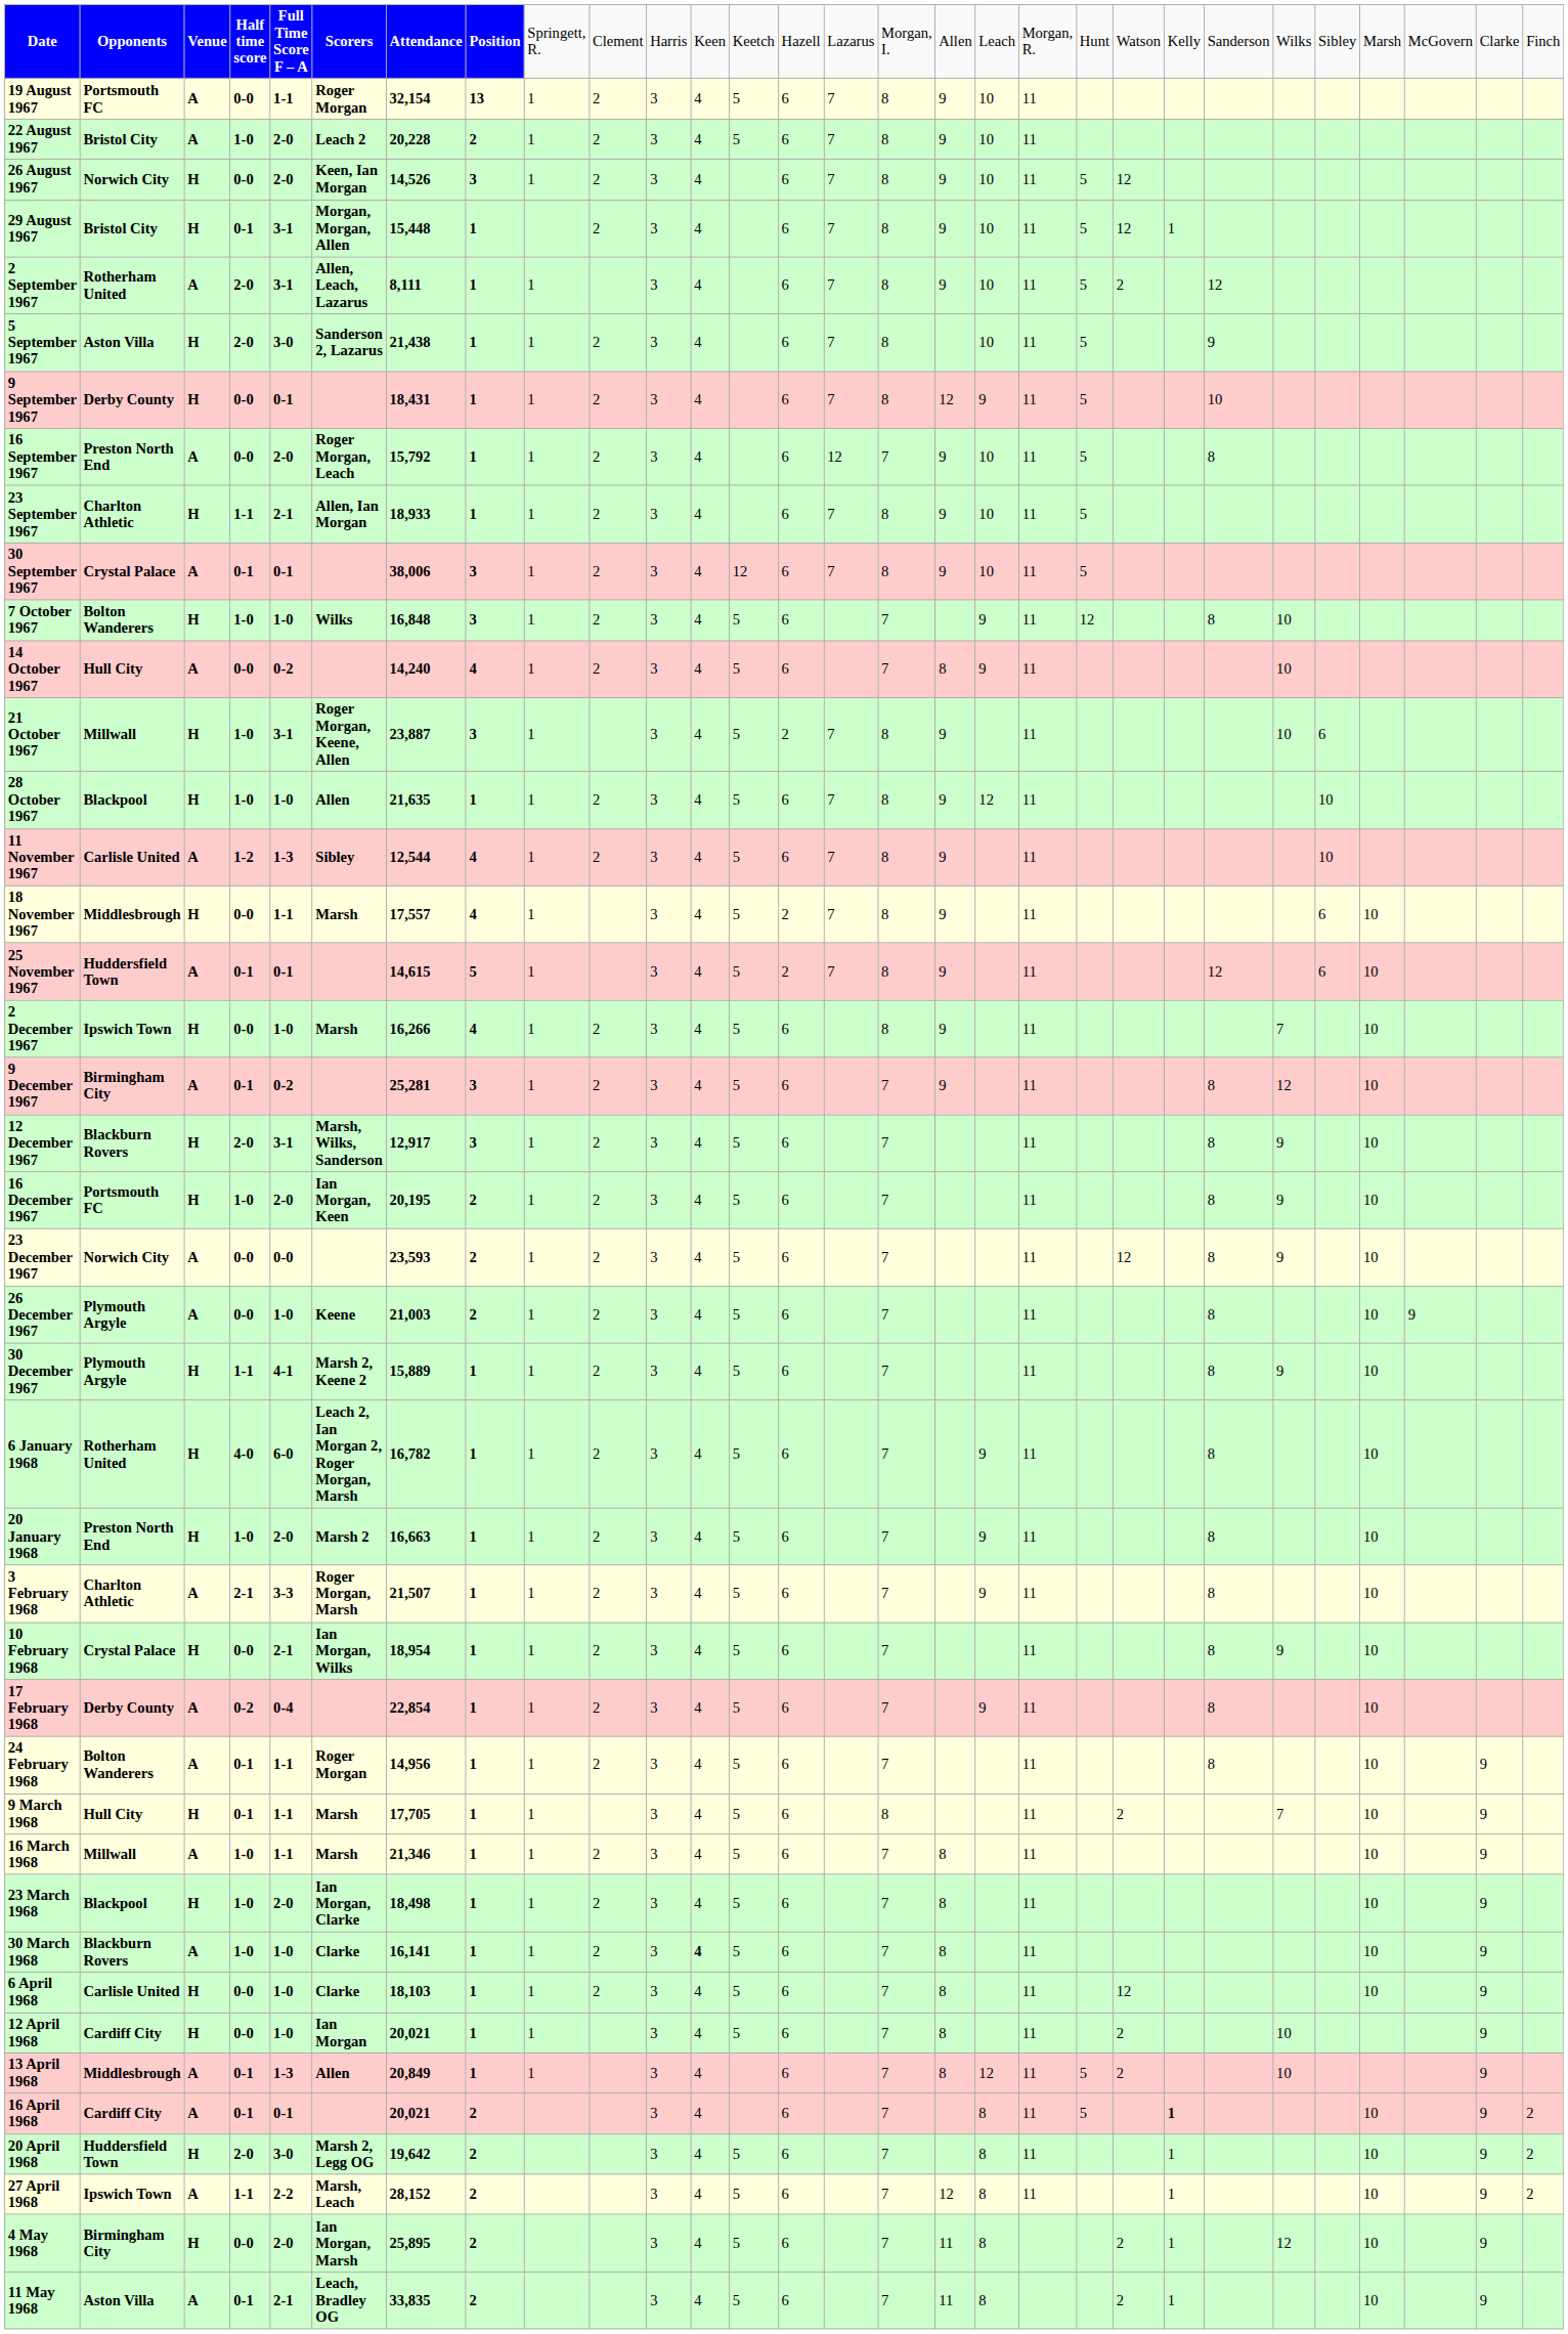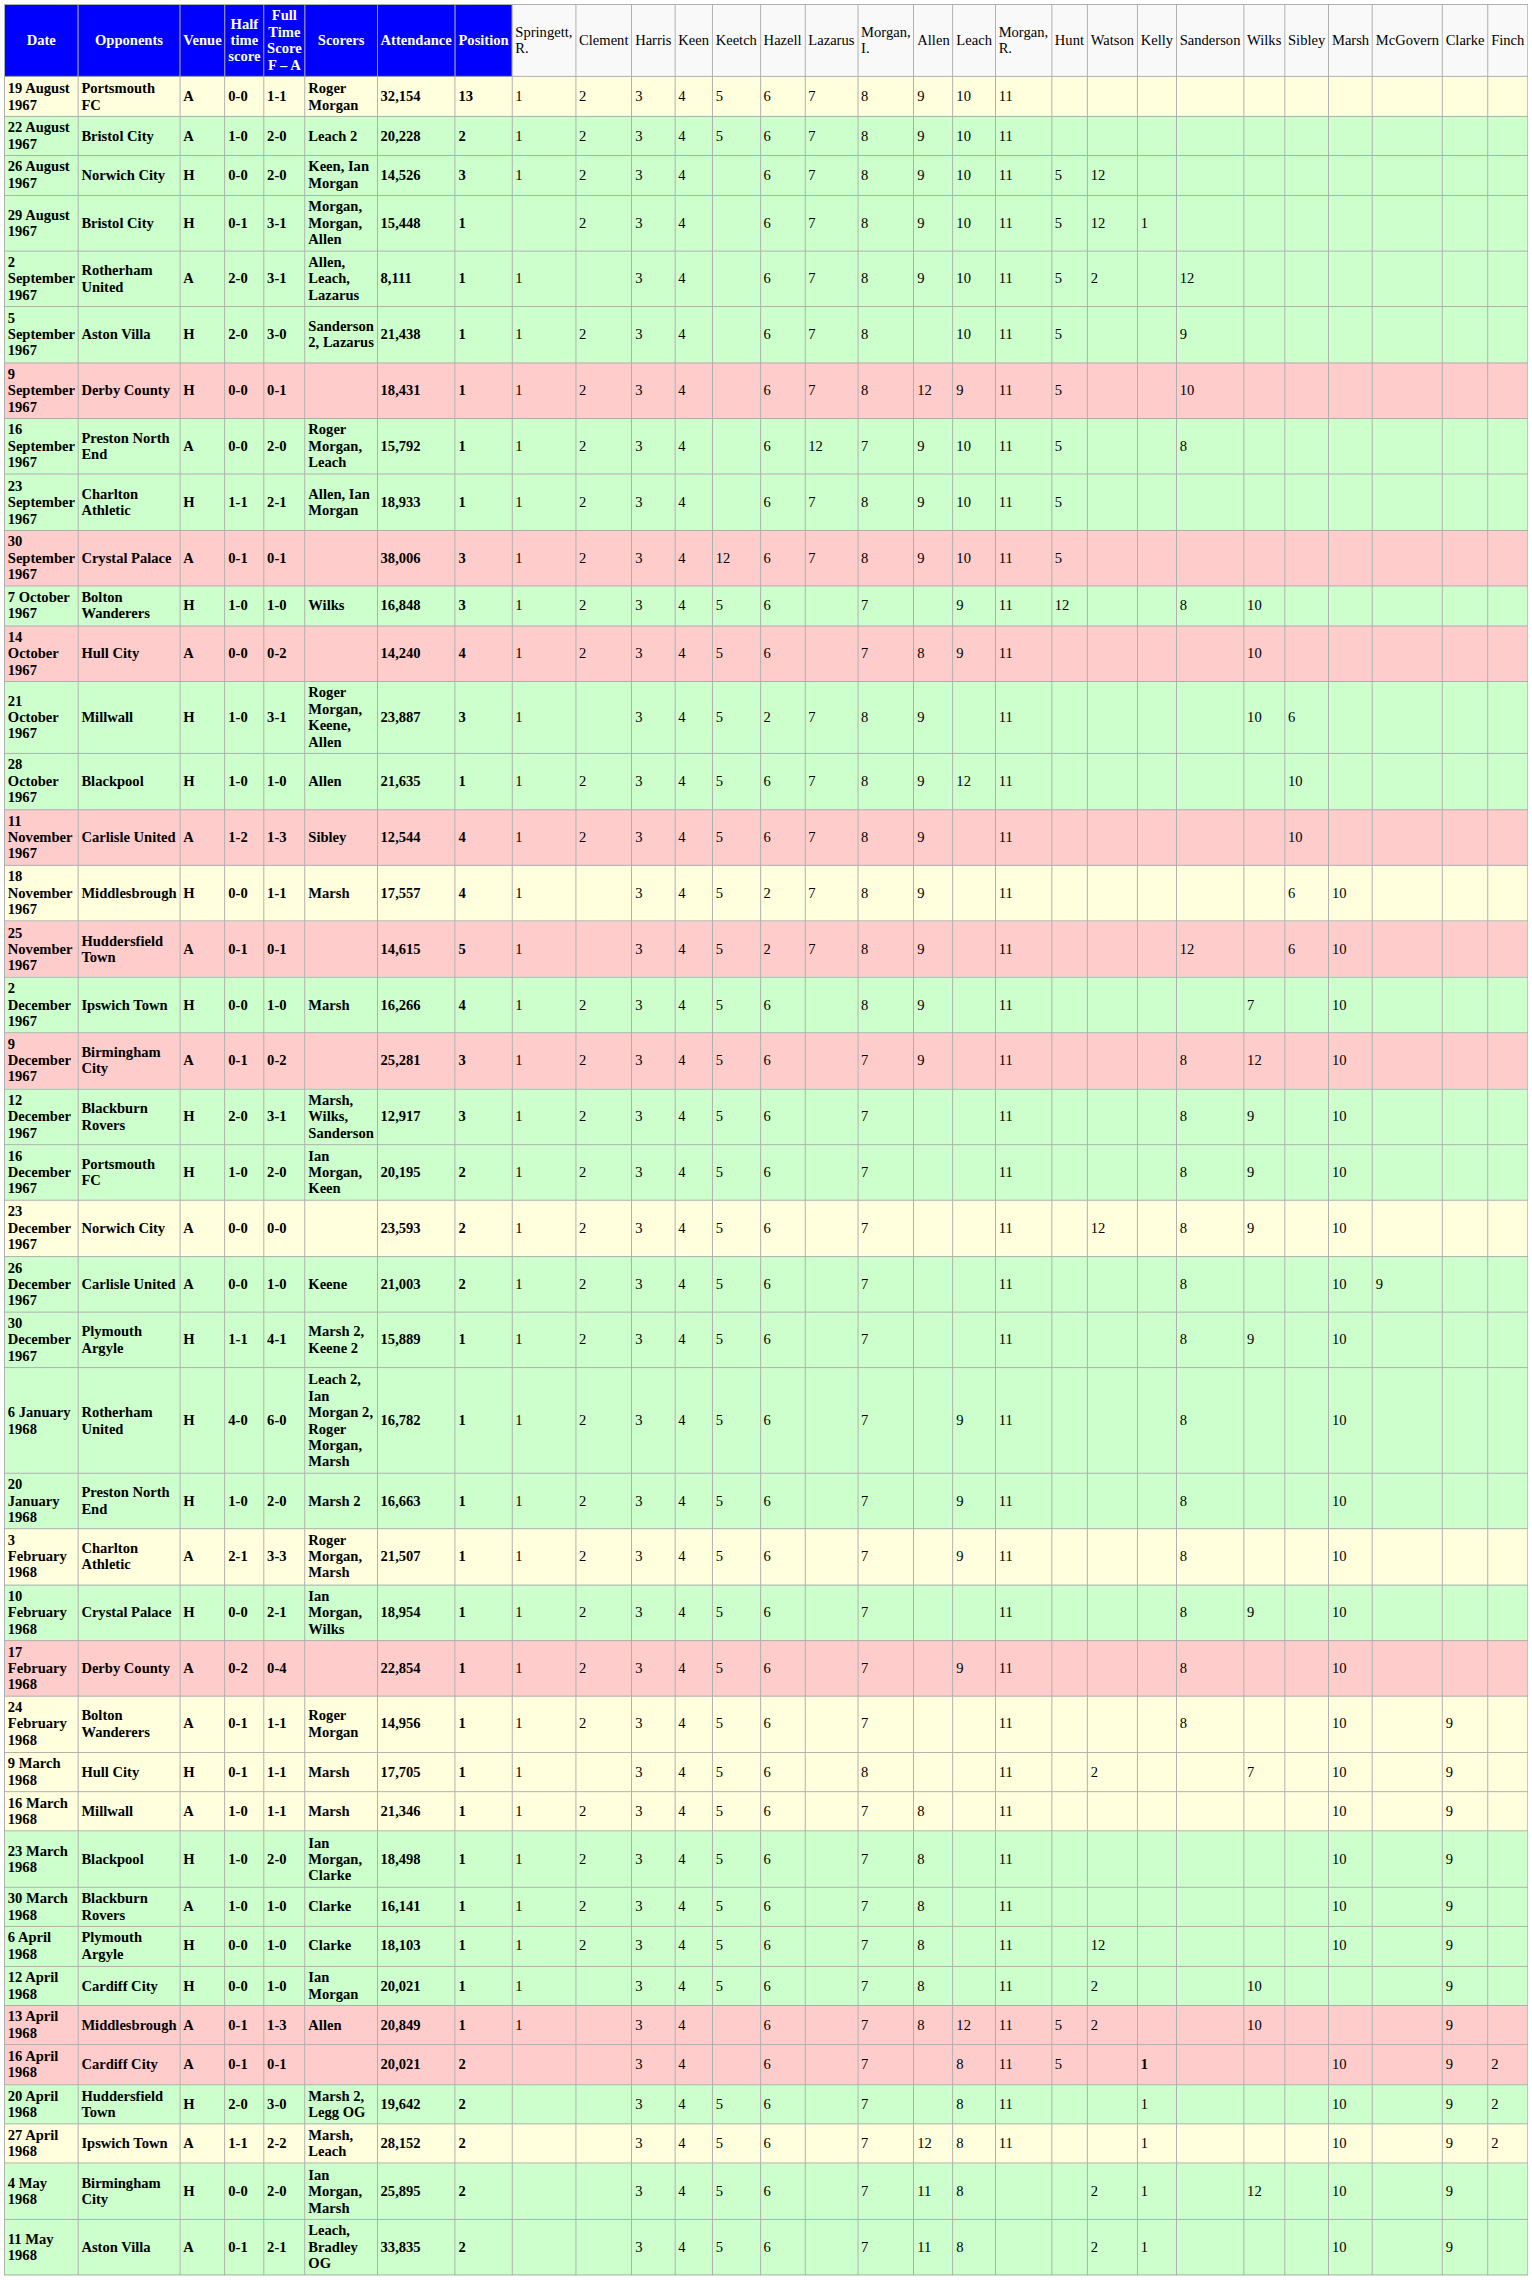26 December 1967 | column 2: Plymouth Argyle -> Carlisle United
30 March 1968 | column 12: bold -> normal
6 April 1968 | column 2: Carlisle United -> Plymouth Argyle
